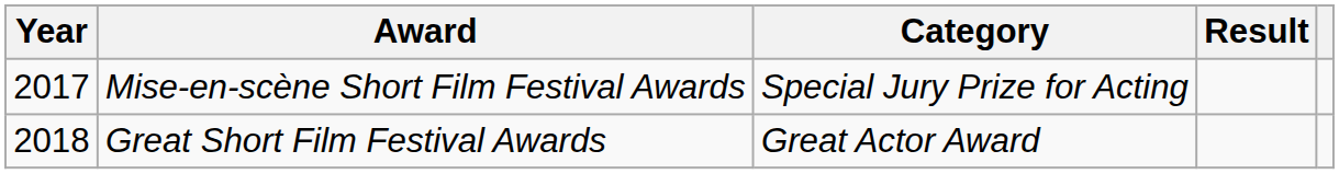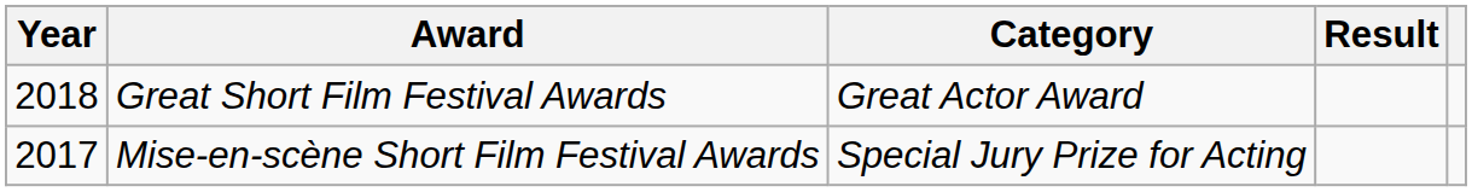rows swapped: Mise-en-scène Short Film Festival Awards <-> Great Short Film Festival Awards
